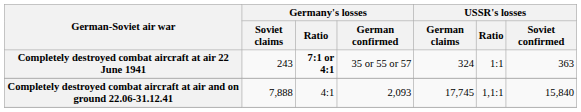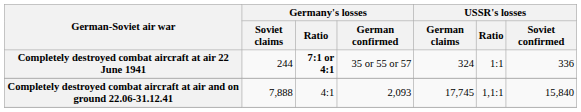Completely destroyed combat aircraft at air 22 June 1941 | Germany's losses / Soviet claims: 243 -> 244
Completely destroyed combat aircraft at air 22 June 1941 | USSR's losses / Soviet confirmed: 363 -> 336
